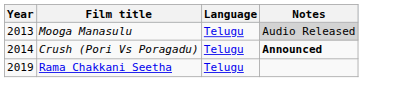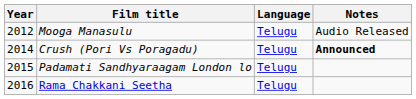Mooga Manasulu | Year: 2013 -> 2012
Mooga Manasulu | Notes: lightgrey background -> no background
+ row: 2015 | Padamati Sandhyaraagam London lo | Telugu
Rama Chakkani Seetha | Year: 2019 -> 2016
